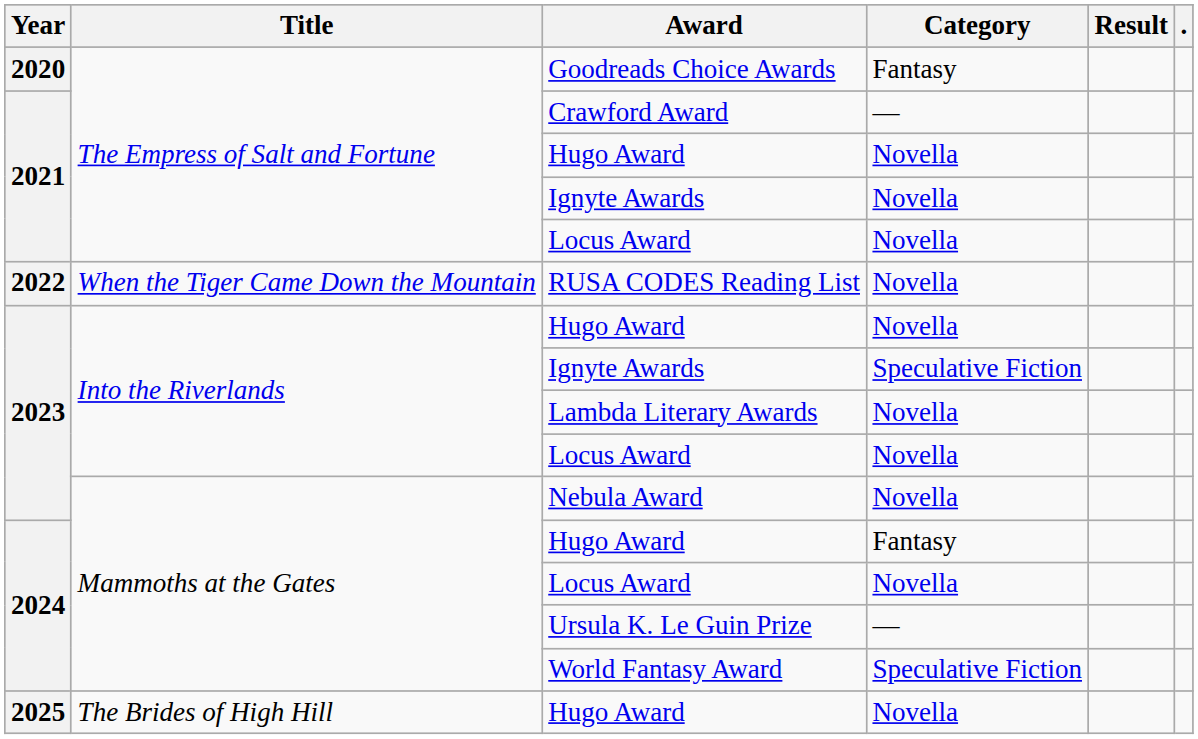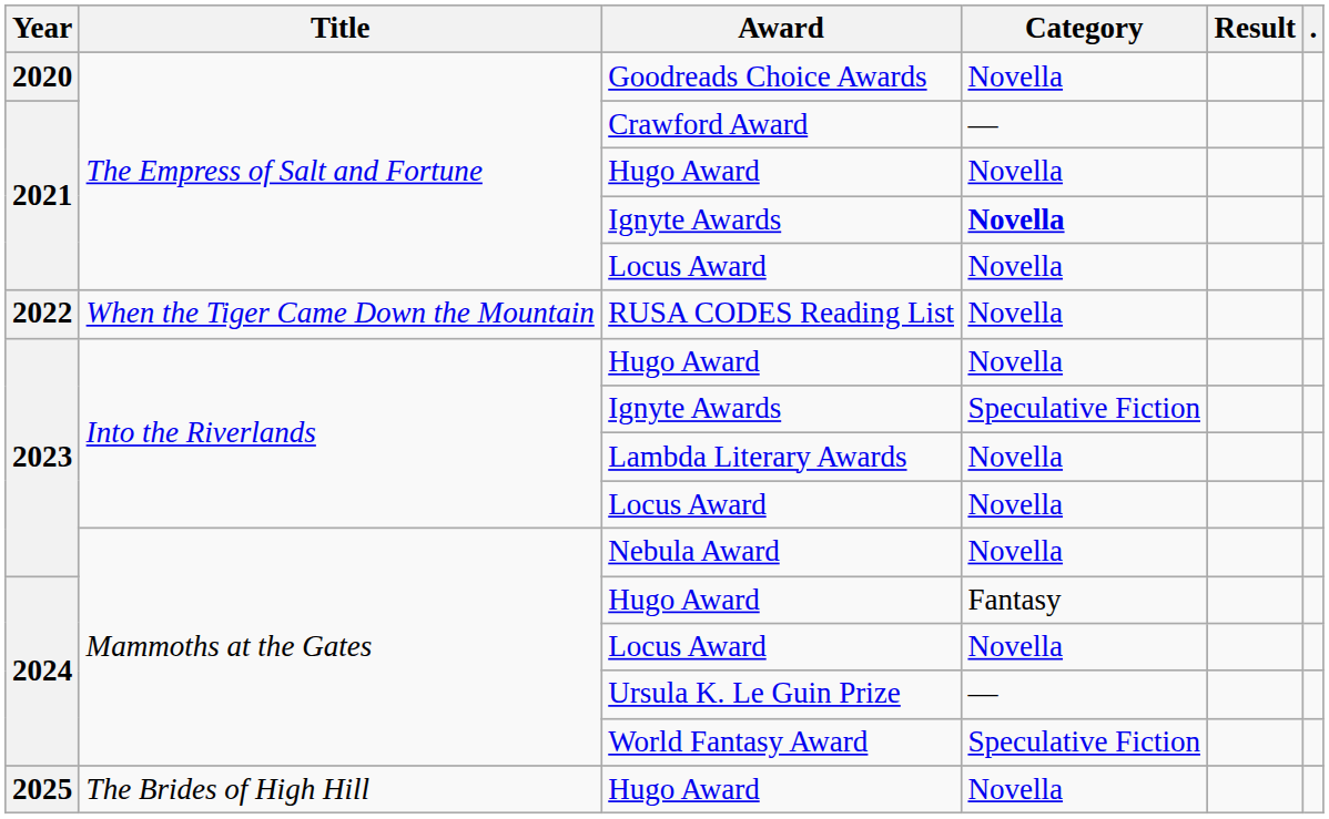Goodreads Choice Awards | Category: Fantasy -> Novella
2021 / Ignyte Awards | Category: normal -> bold
